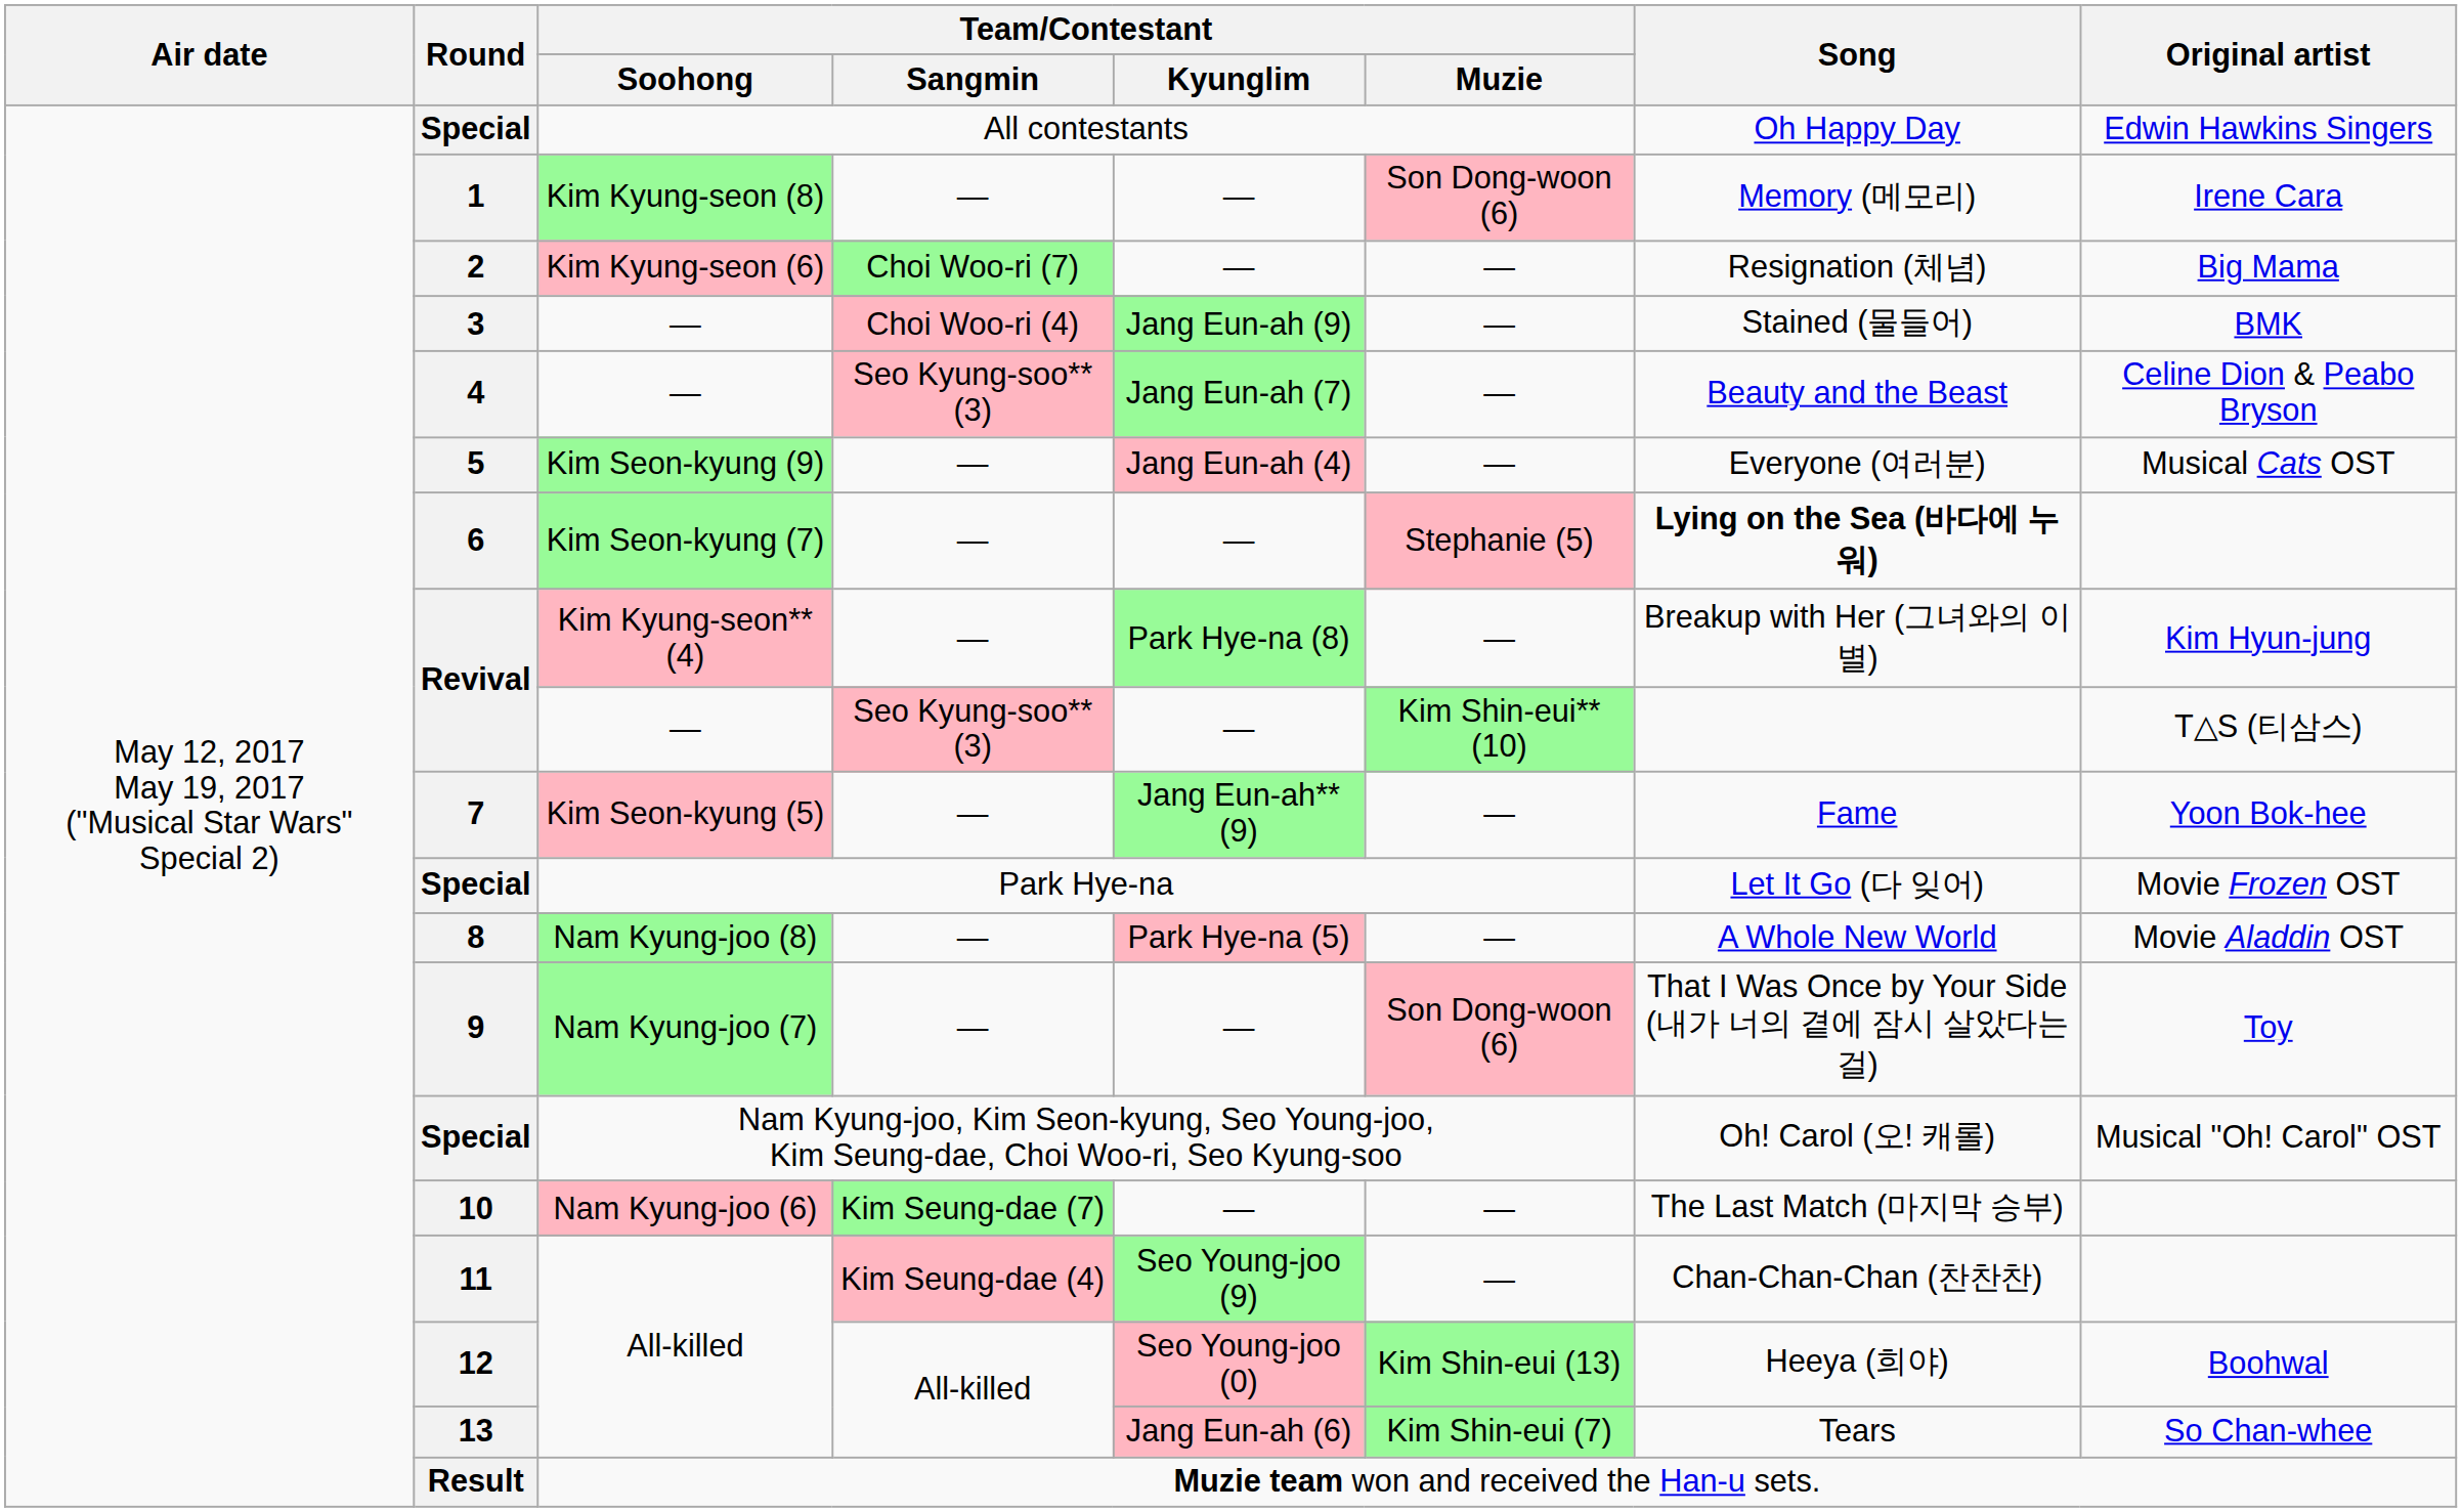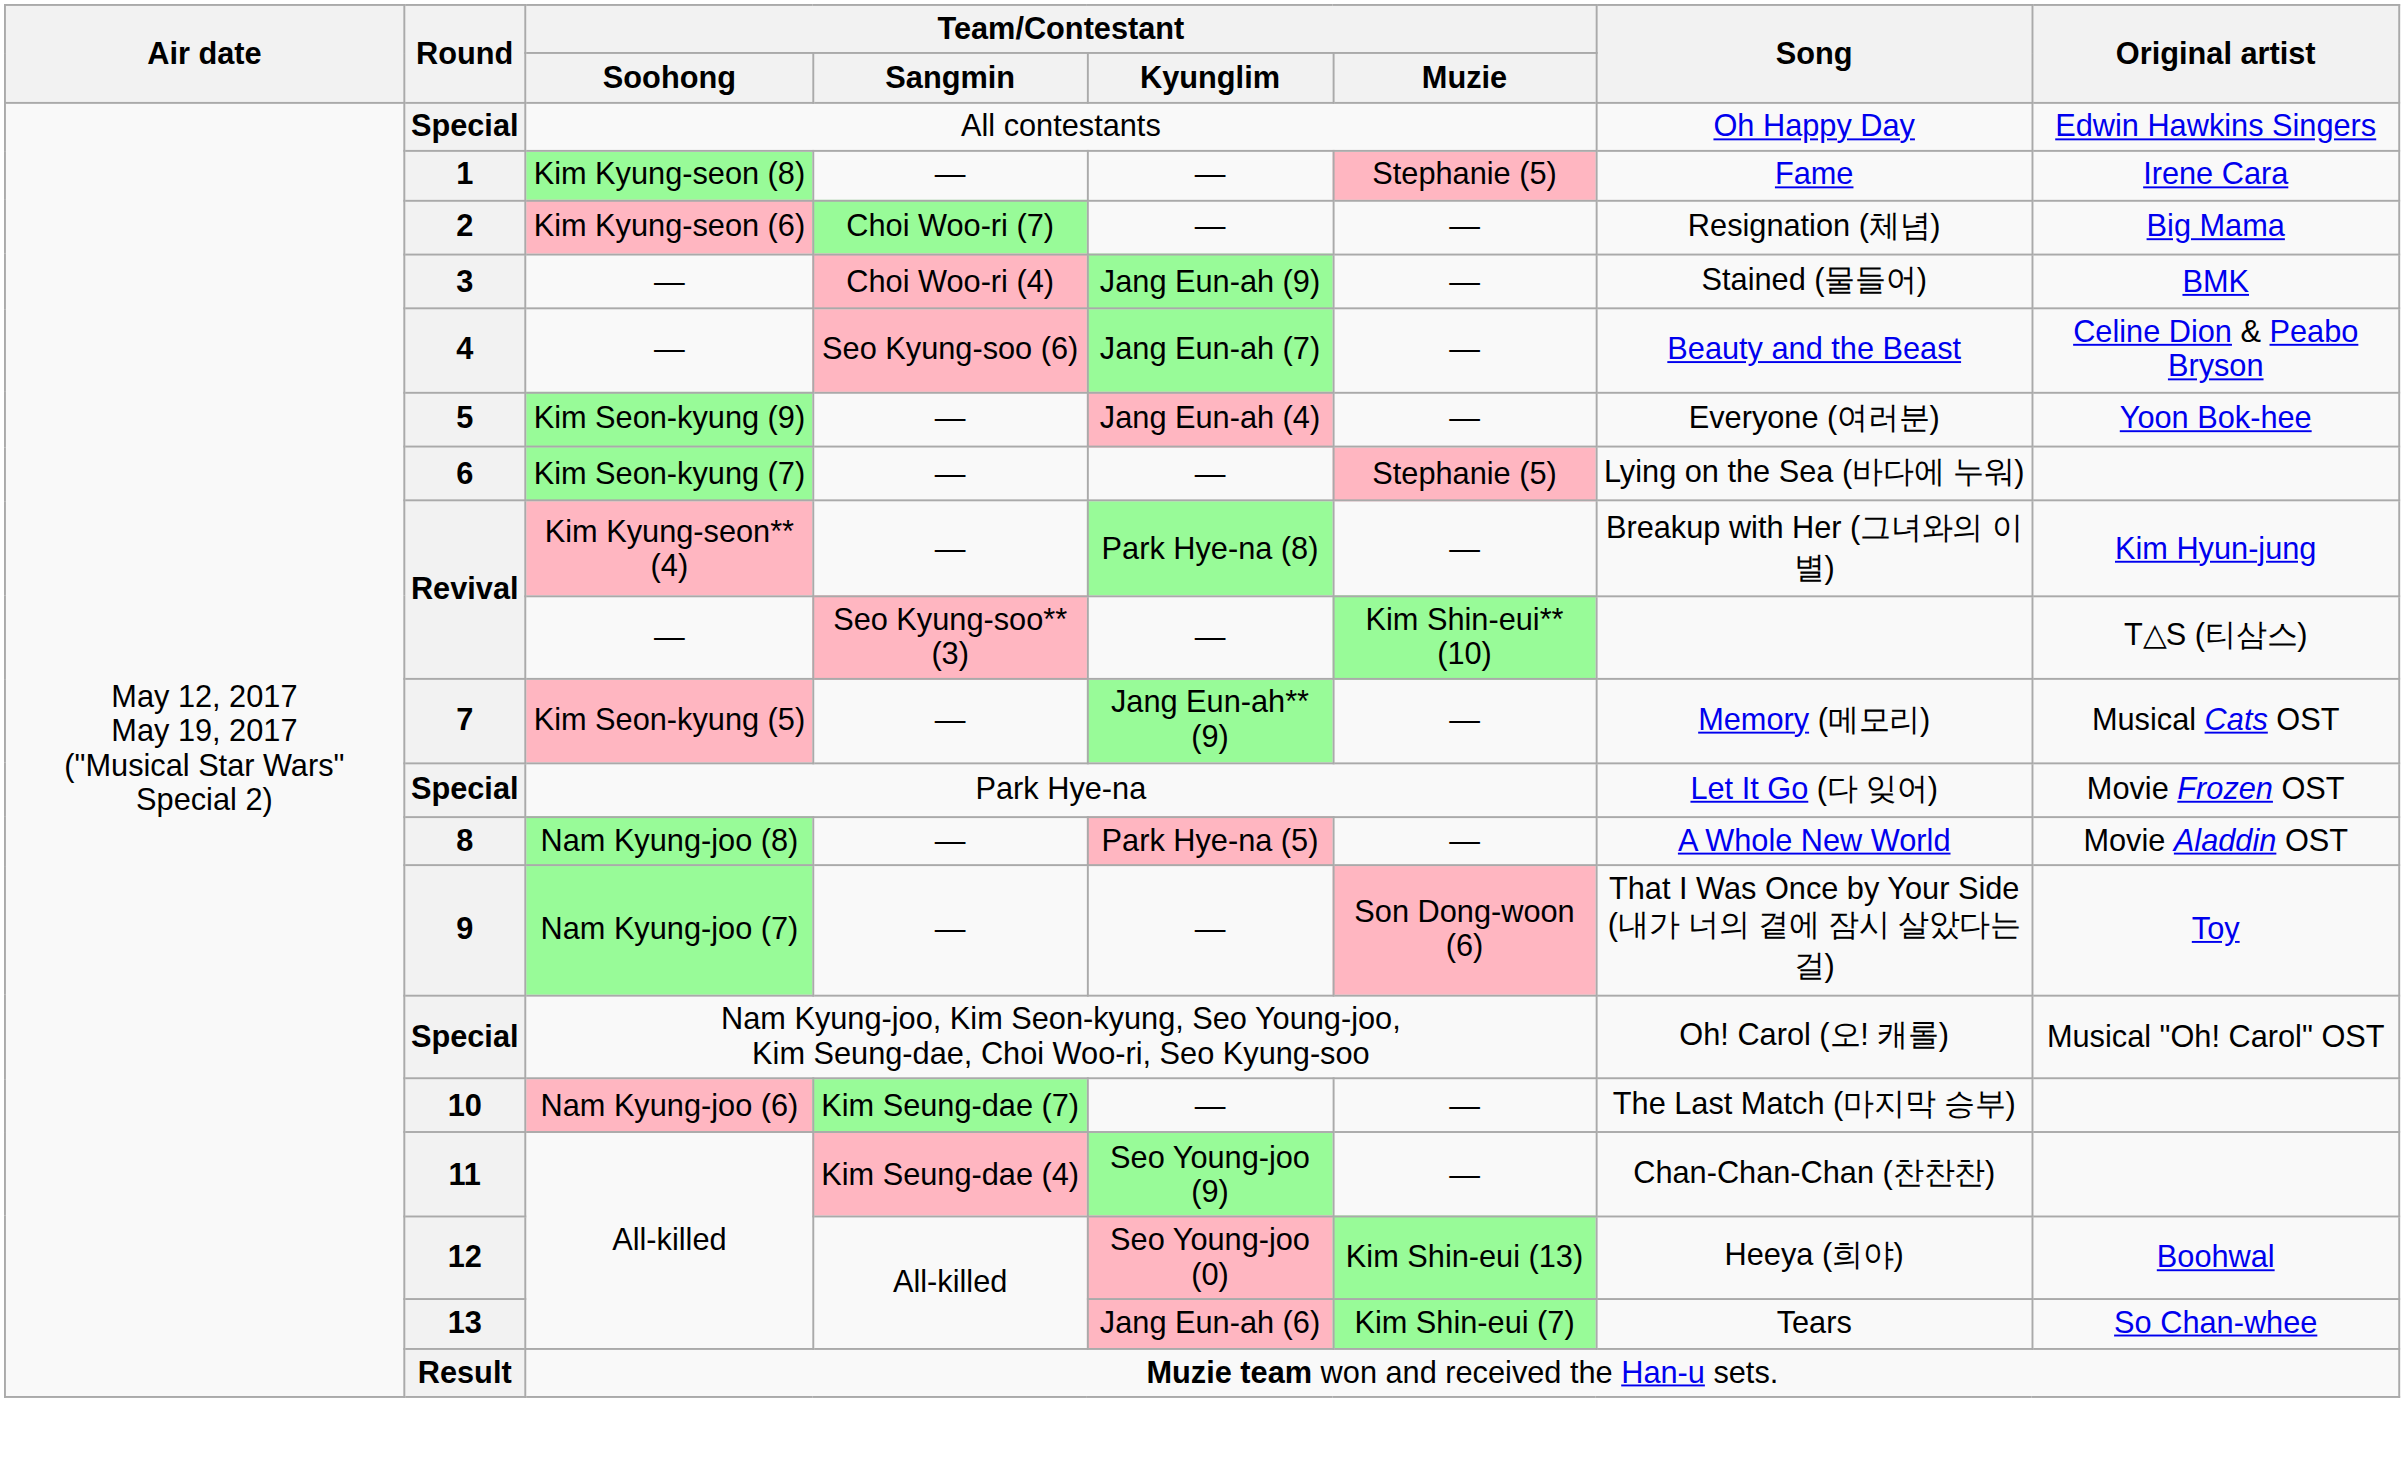1 | Team/Contestant / Muzie: Son Dong-woon (6) -> Stephanie (5)
1 | Song: Memory (메모리) -> Fame
4 | Team/Contestant / Sangmin: Seo Kyung-soo** (3) -> Seo Kyung-soo (6)
5 | Original artist: Musical Cats OST -> Yoon Bok-hee
6 | Song: bold -> normal
7 | Song: Fame -> Memory (메모리)
7 | Original artist: Yoon Bok-hee -> Musical Cats OST
